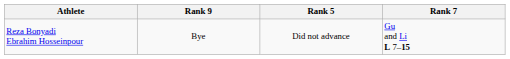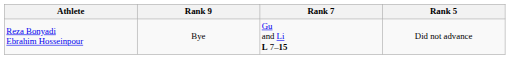columns swapped: Rank 7 <-> Rank 5
